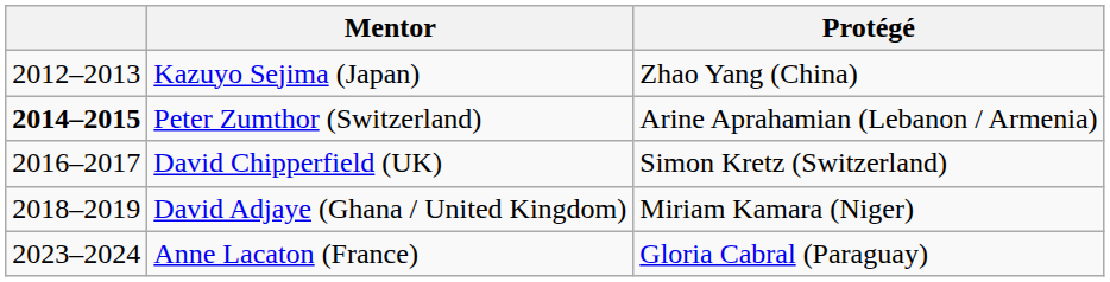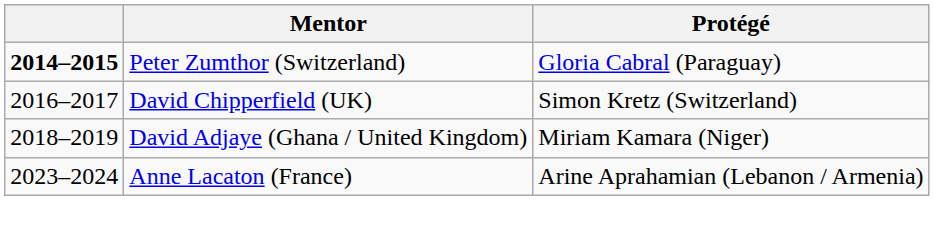- row: 2012–2013 | Kazuyo Sejima (Japan) | Zhao Yang (China)
Peter Zumthor (Switzerland) | Protégé: Arine Aprahamian (Lebanon / Armenia) -> Gloria Cabral (Paraguay)
Anne Lacaton (France) | Protégé: Gloria Cabral (Paraguay) -> Arine Aprahamian (Lebanon / Armenia)
